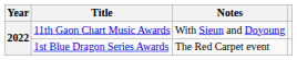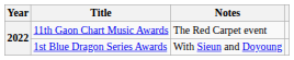11th Gaon Chart Music Awards | Notes: With Sieun and Doyoung -> The Red Carpet event
1st Blue Dragon Series Awards | Notes: The Red Carpet event -> With Sieun and Doyoung
